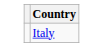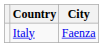+ column: City | Faenza
